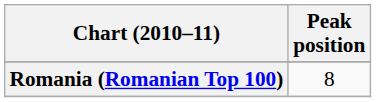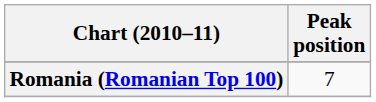Romania (Romanian Top 100) | Peak position: 8 -> 7
